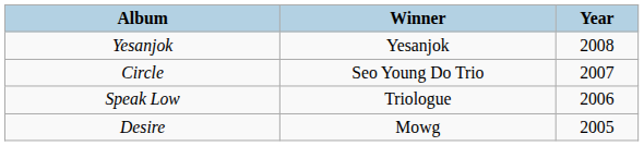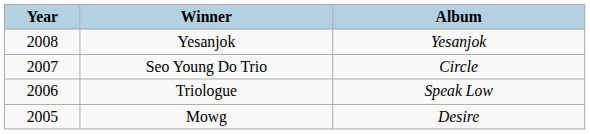columns swapped: Year <-> Album
